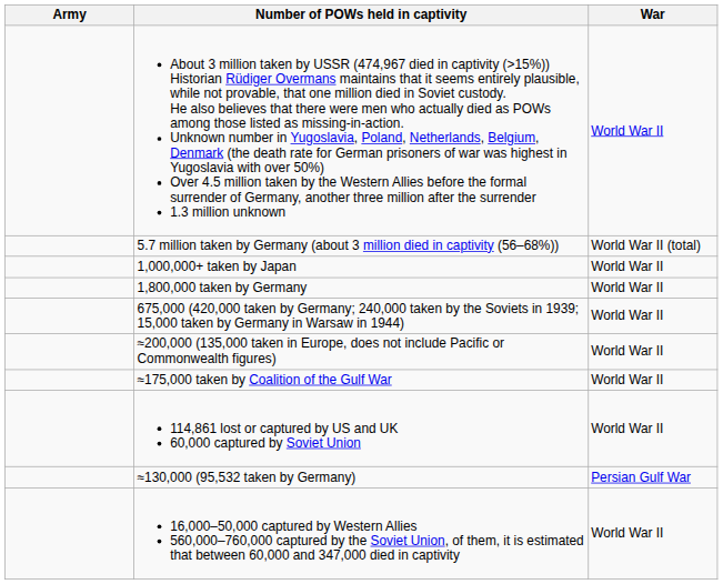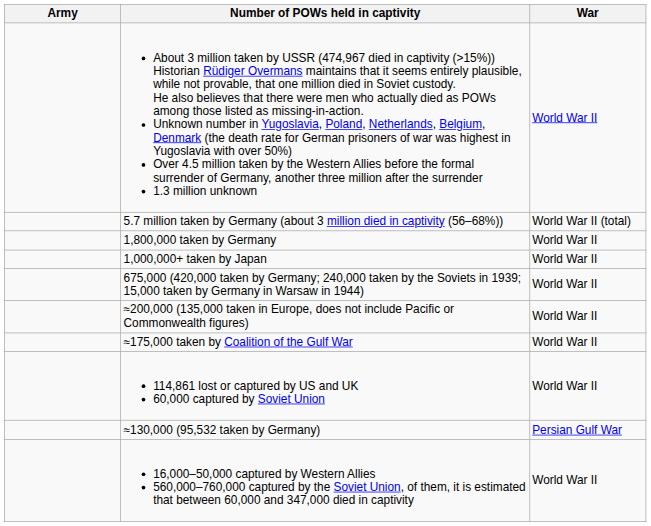rows swapped: 1,800,000 taken by Germany <-> 1,000,000+ taken by Japan
